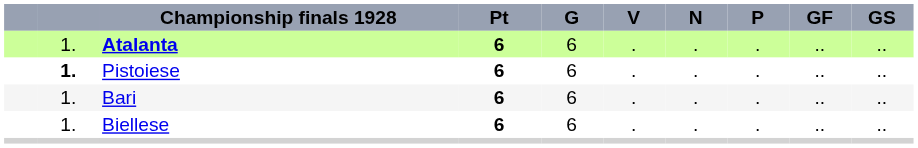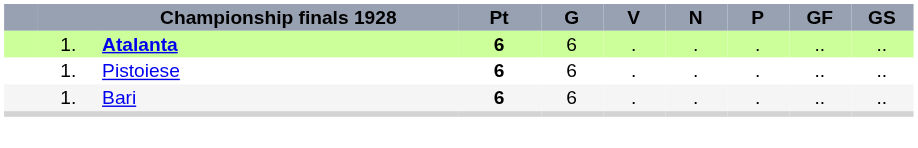Pistoiese | column 2: bold -> normal
- row: 1. | Biellese | 6 | 6 | . | . | . | .. | ..
